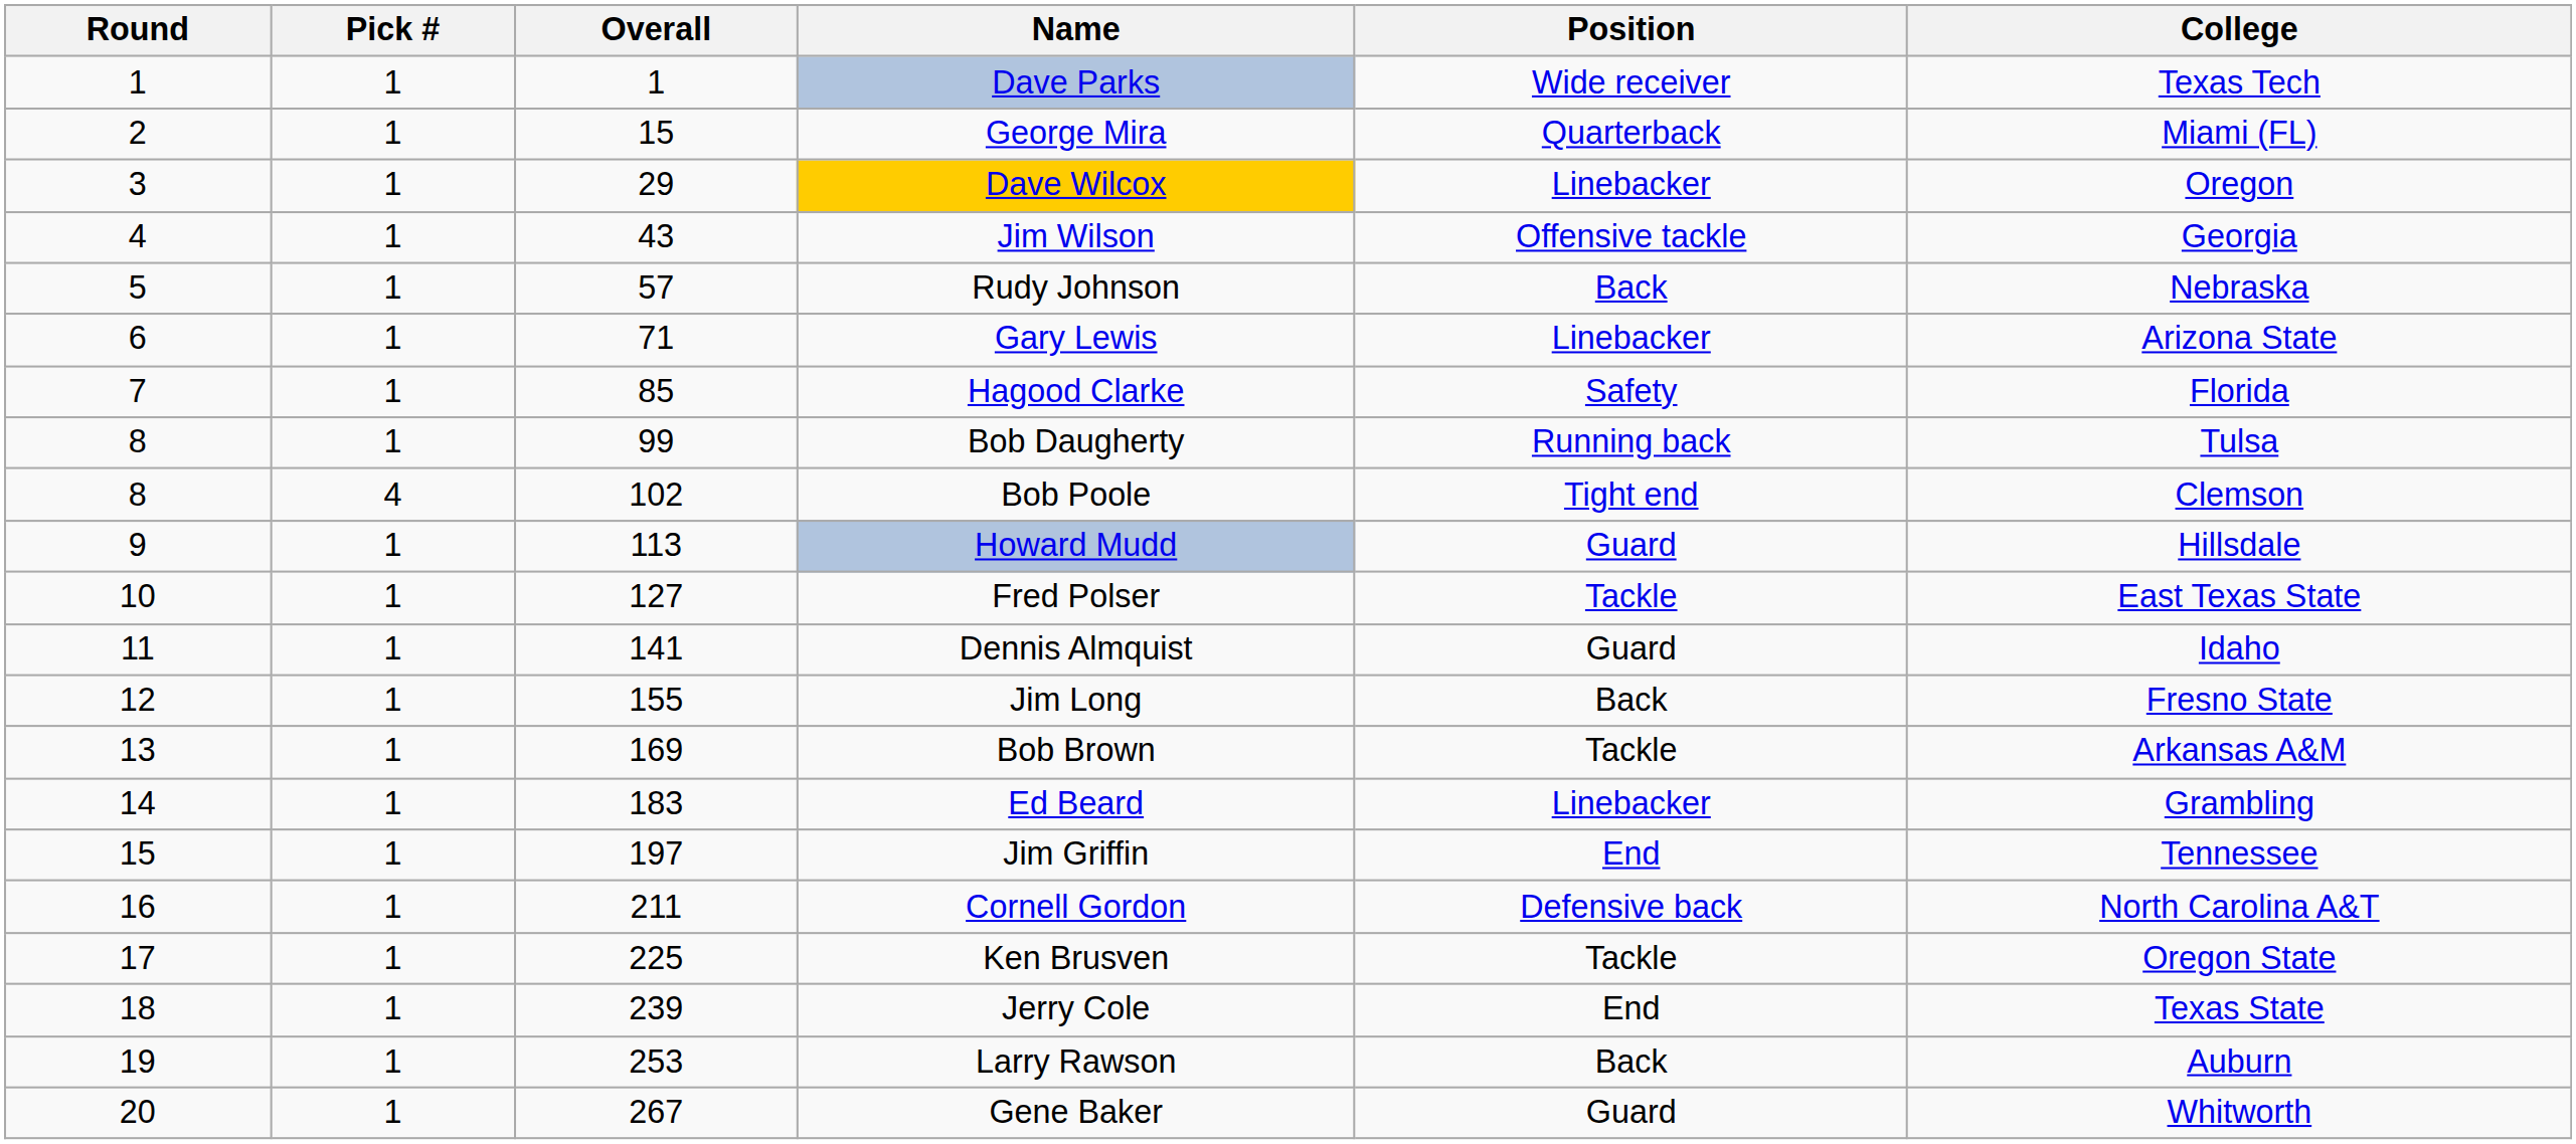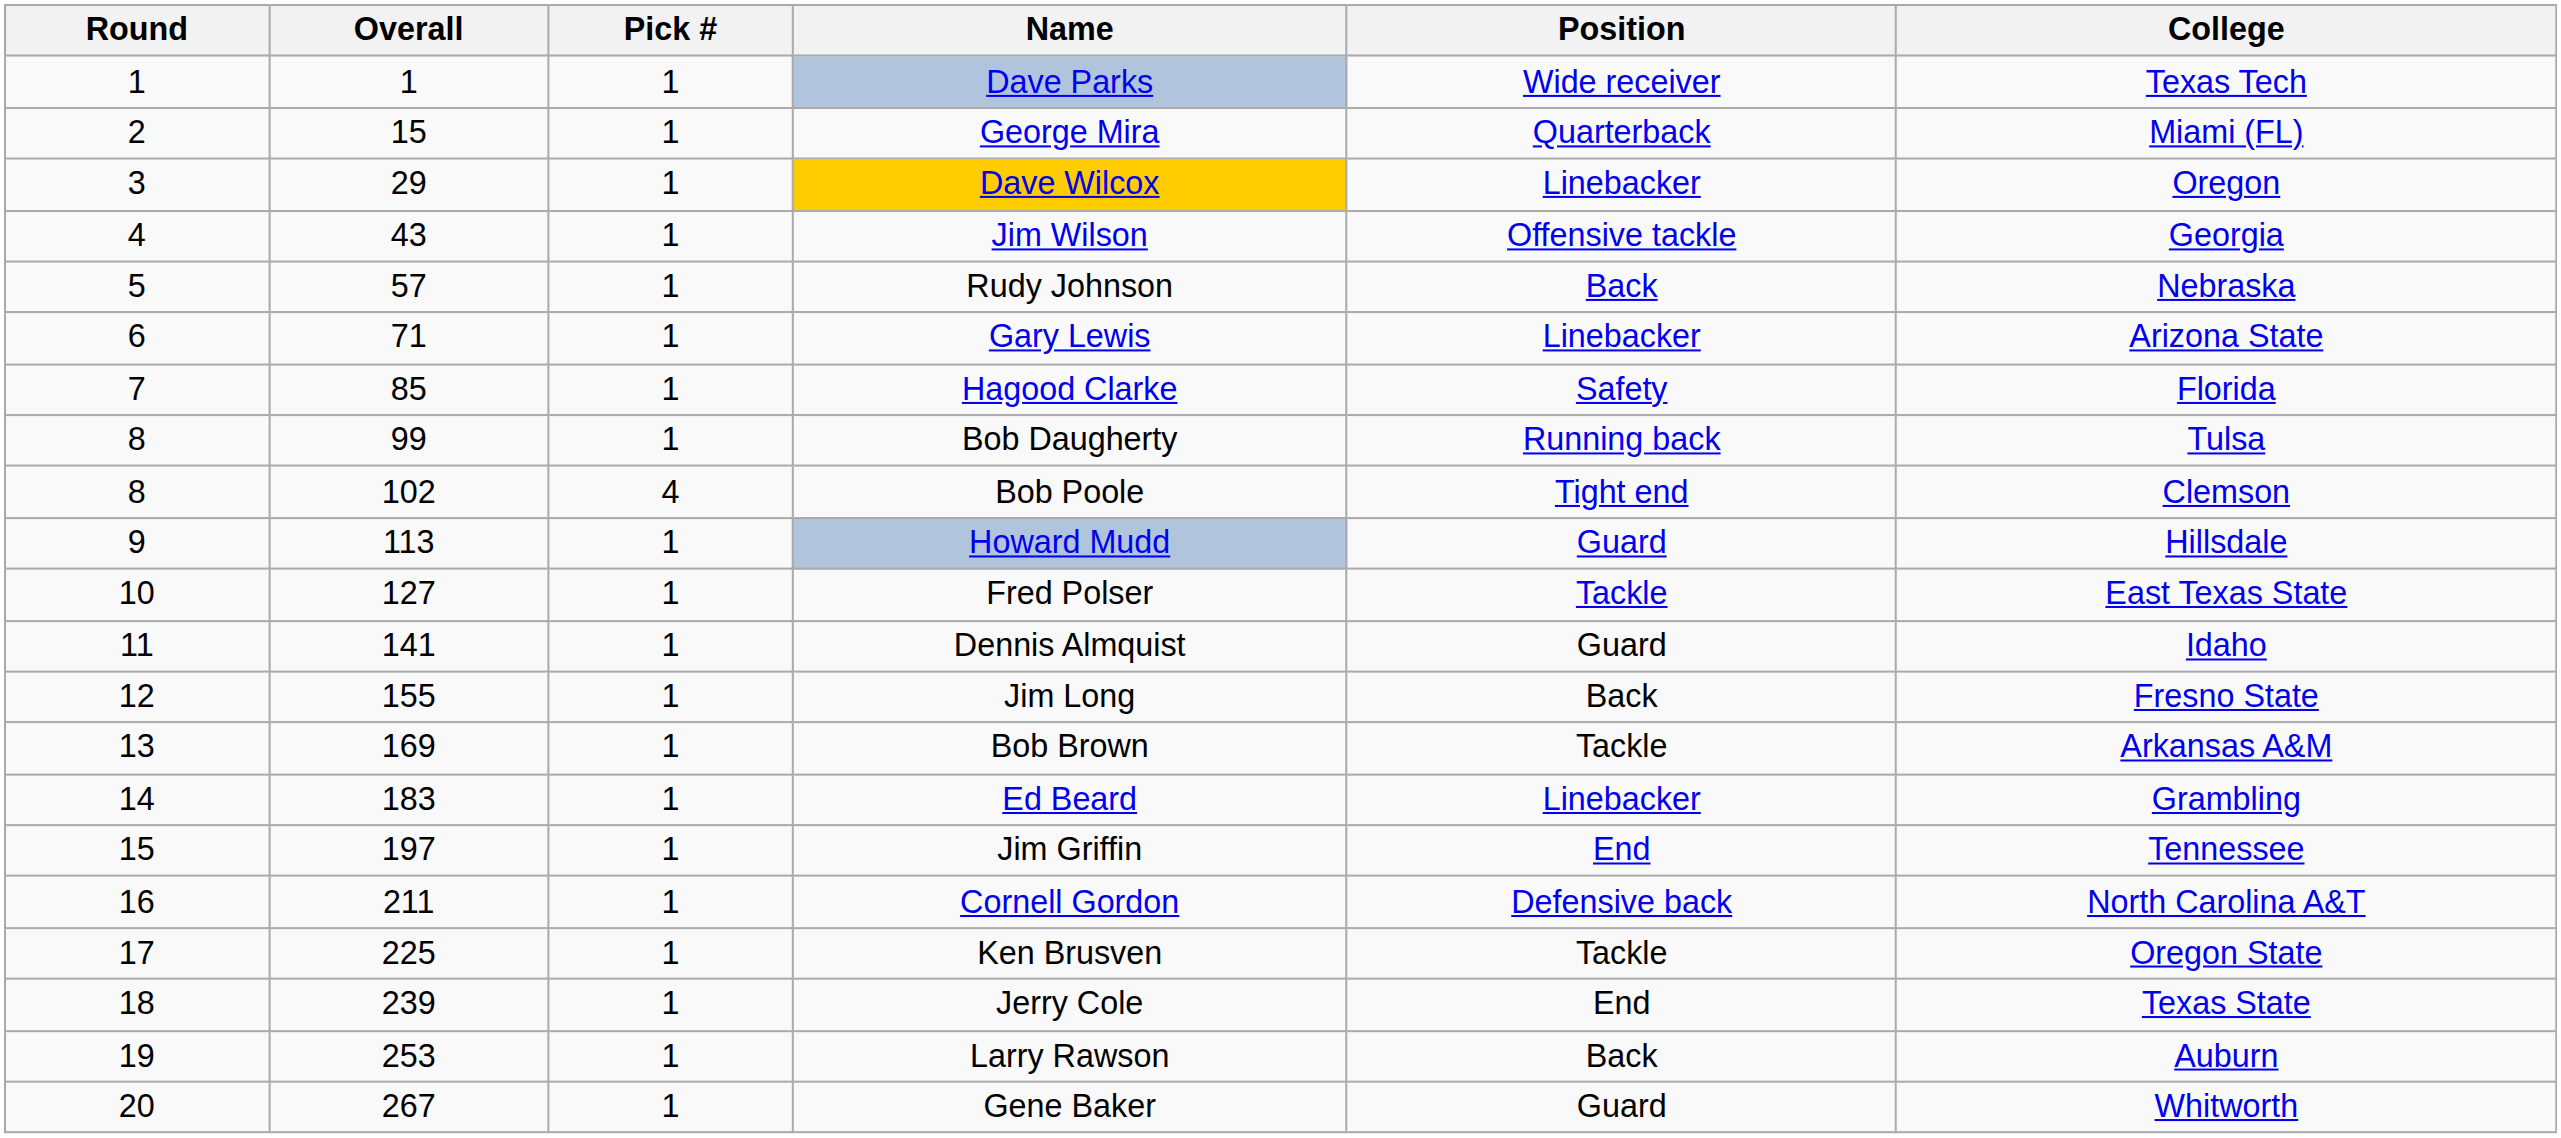columns swapped: Pick # <-> Overall
